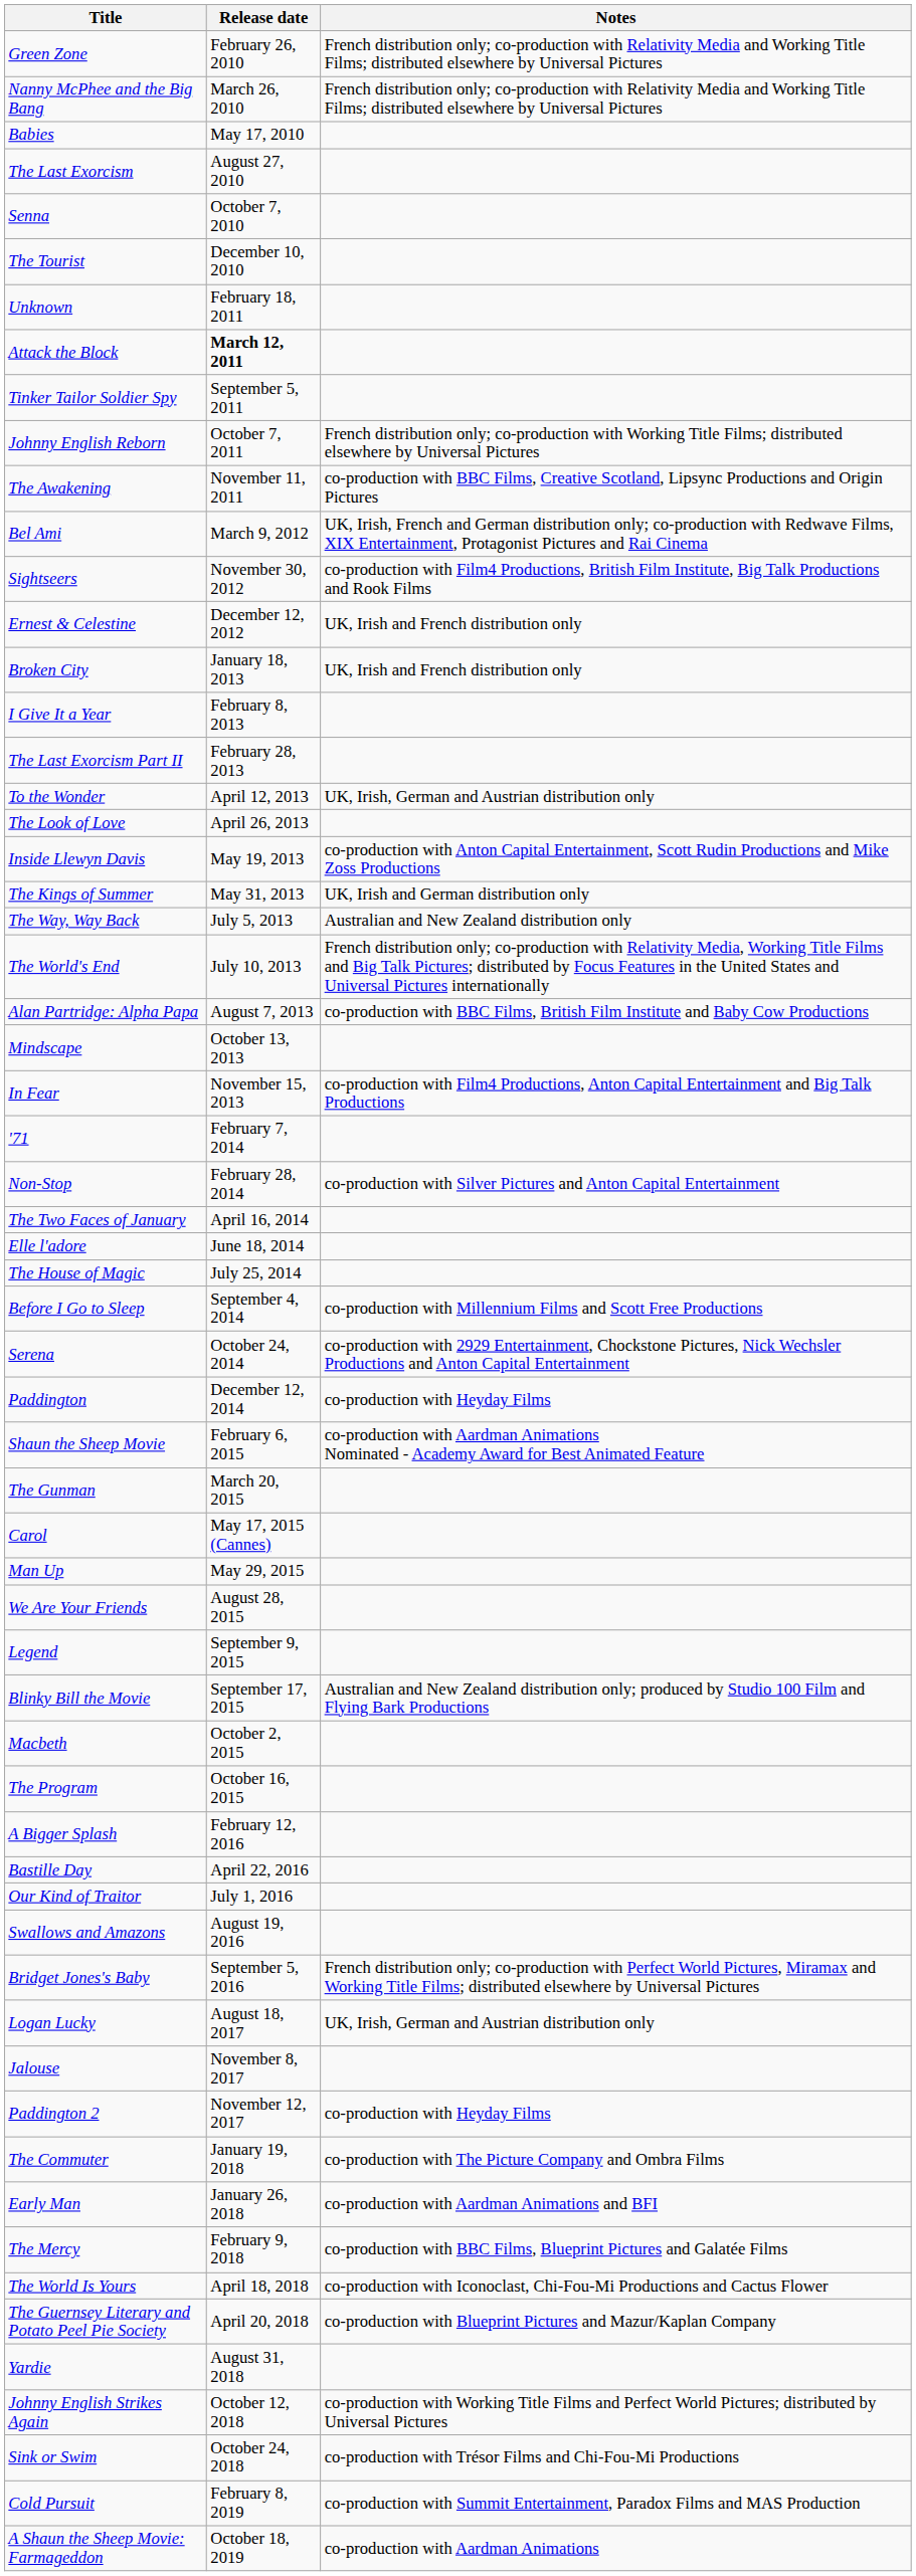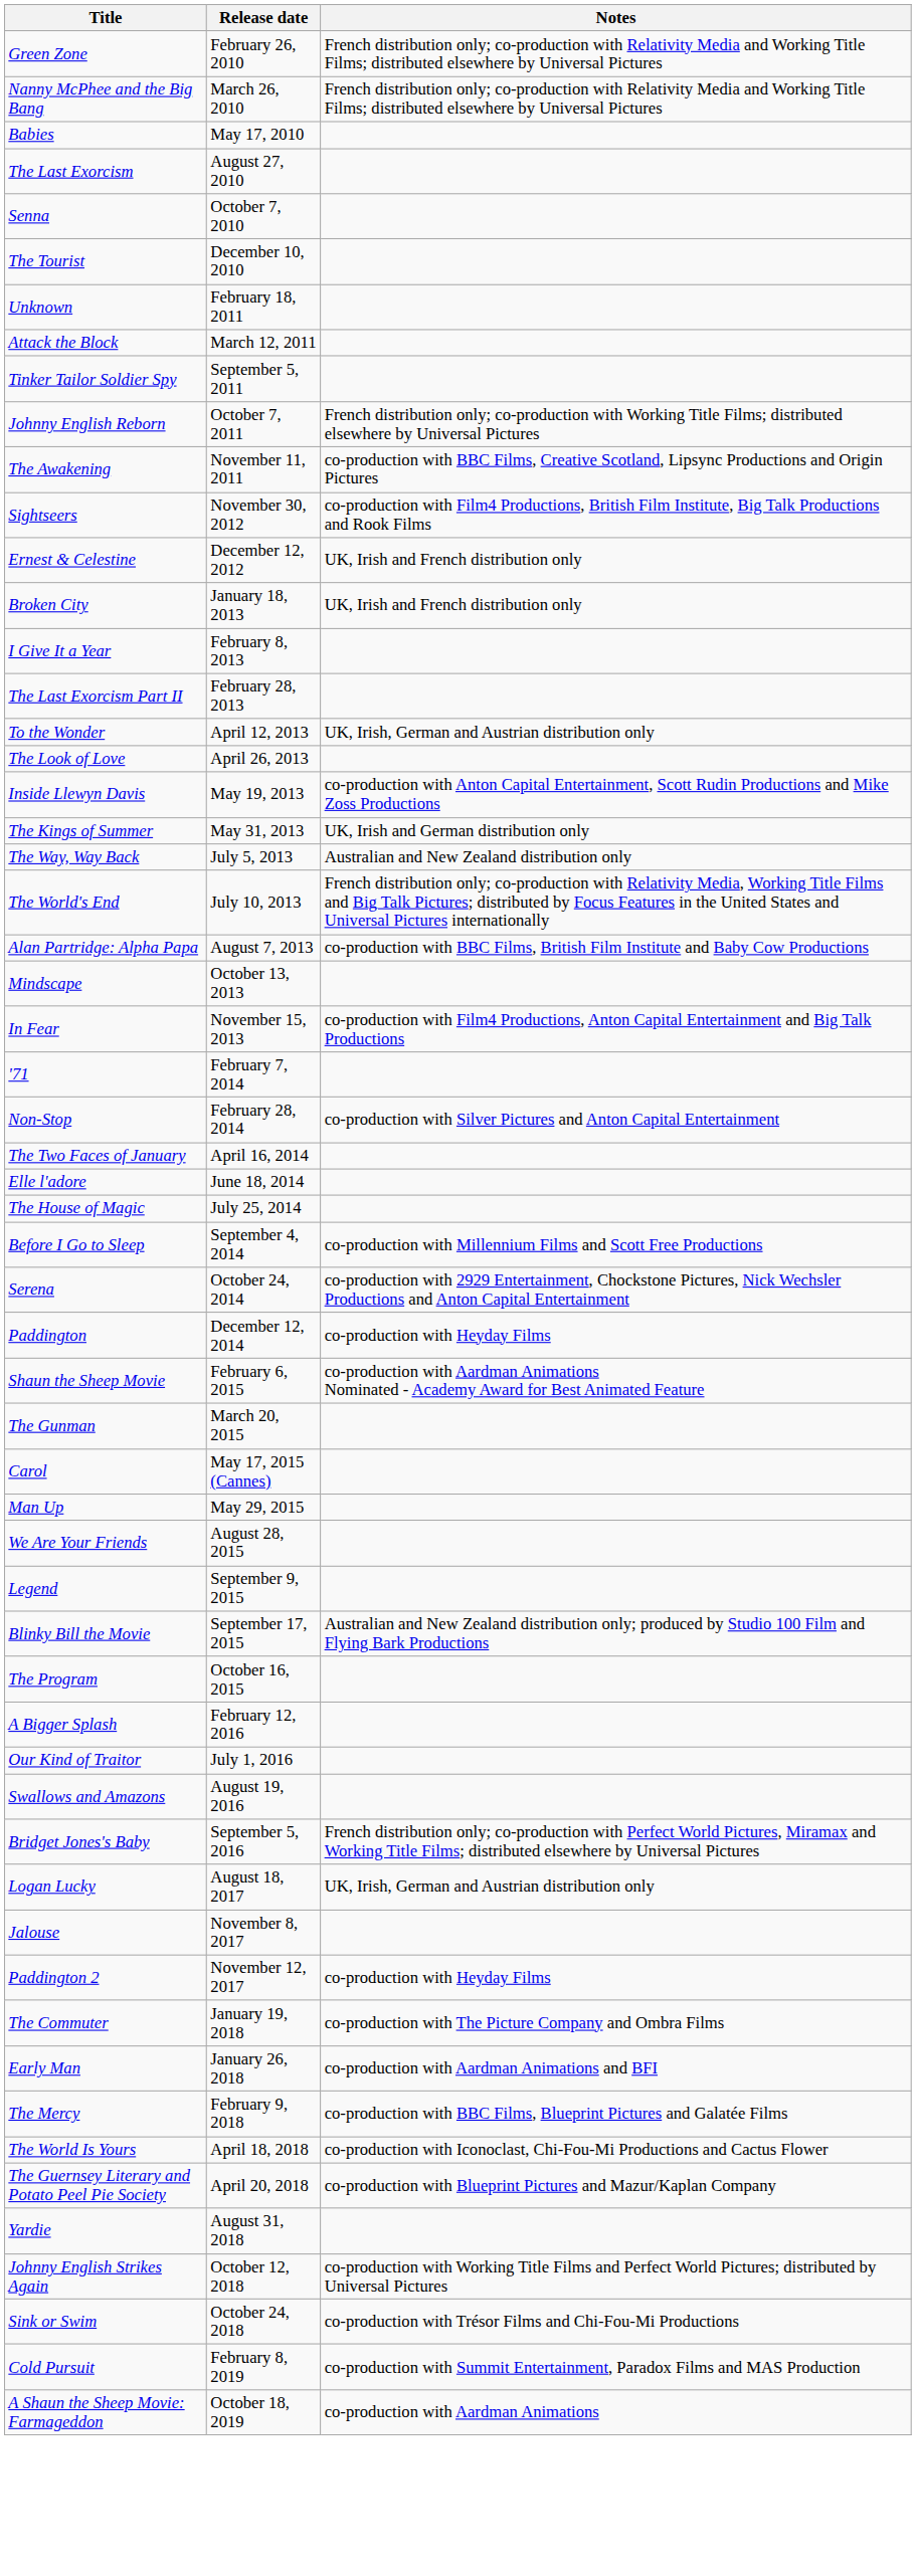Attack the Block | Release date: bold -> normal
- row: Bel Ami | March 9, 2012 | UK, Irish, French and German distribution only; co-production with Redwave Films, XIX Entertainment, Protagonist Pictures and Rai Cinema
- row: Macbeth | October 2, 2015
- row: Bastille Day | April 22, 2016
